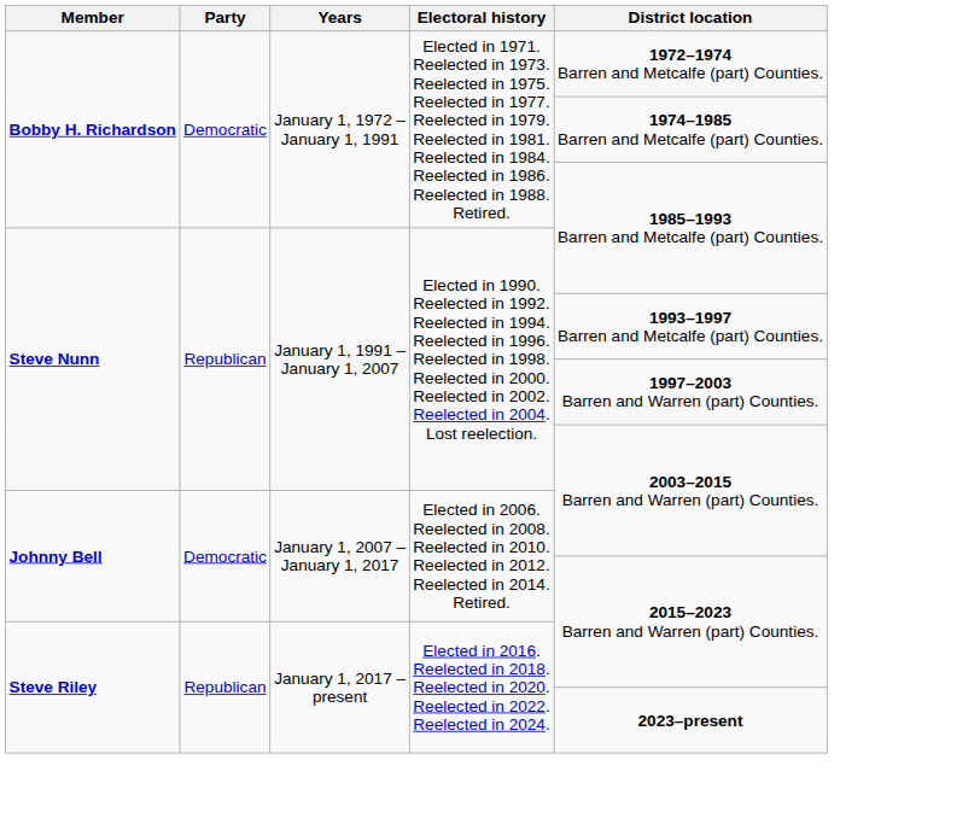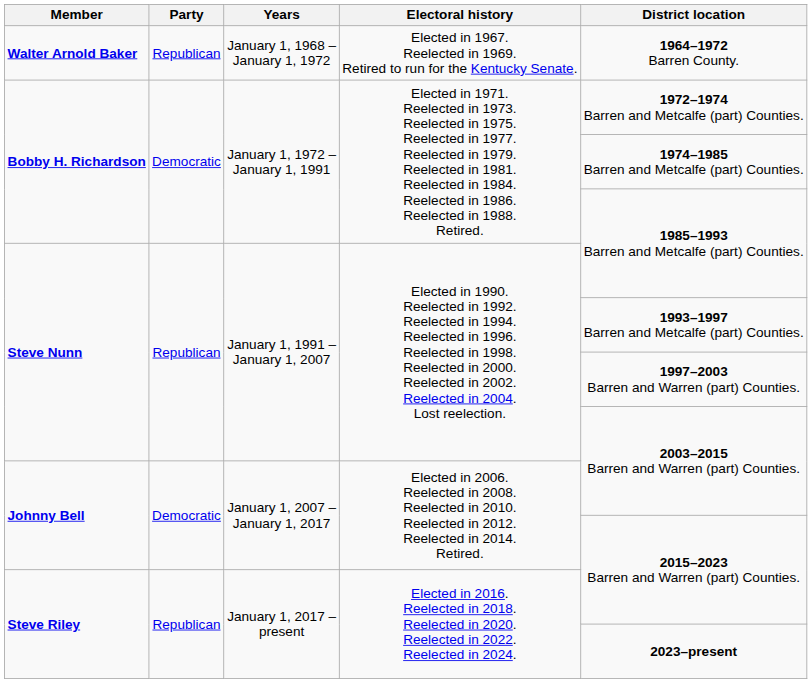+ row: Walter Arnold Baker | Republican | January 1, 1968 – January 1, 1972 | Elected in 1967. Reelected in 1969. Retired to run for the Kentucky Senate. | 1964–1972 Barren County.
